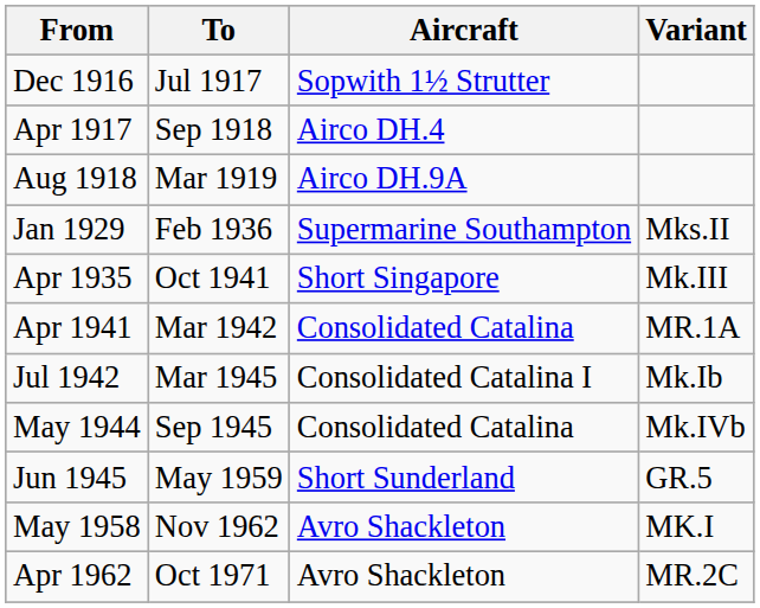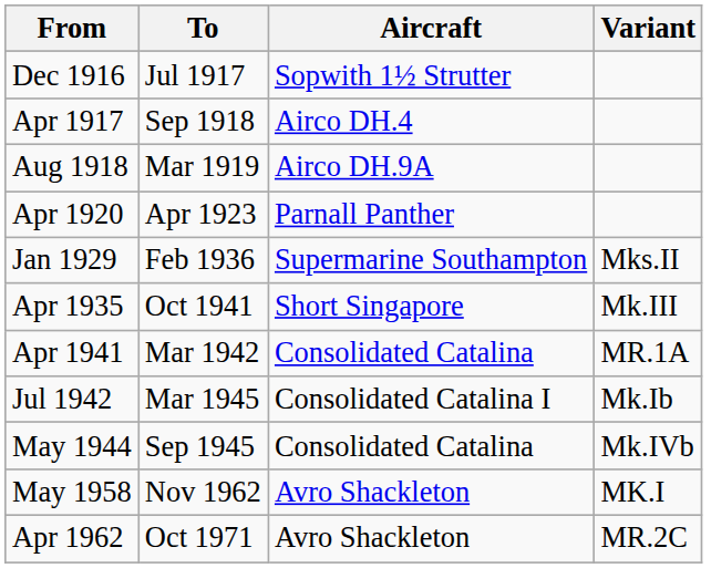+ row: Apr 1920 | Apr 1923 | Parnall Panther
- row: Jun 1945 | May 1959 | Short Sunderland | GR.5
